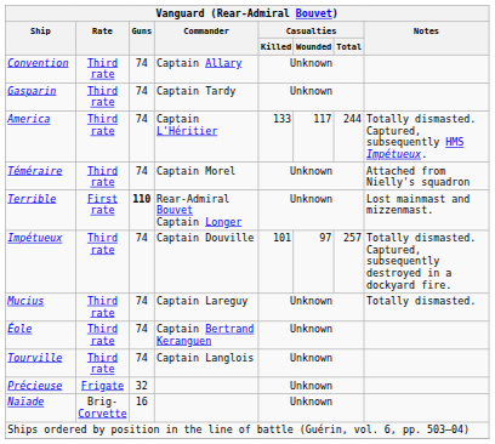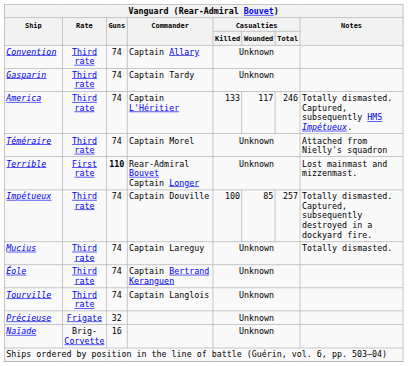America | Casualties / Total: 244 -> 246
Impétueux | Casualties / Killed: 101 -> 100
Impétueux | Casualties / Wounded: 97 -> 85
